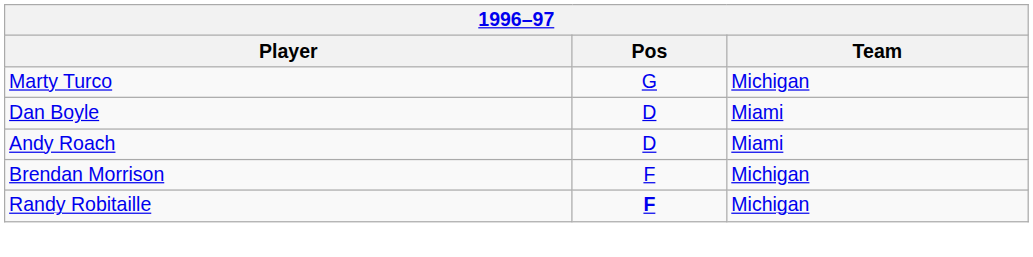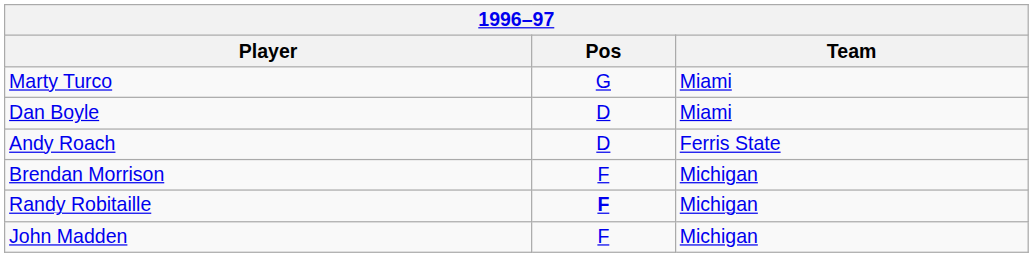Marty Turco | Team: Michigan -> Miami
Andy Roach | Team: Miami -> Ferris State
+ row: John Madden | F | Michigan
